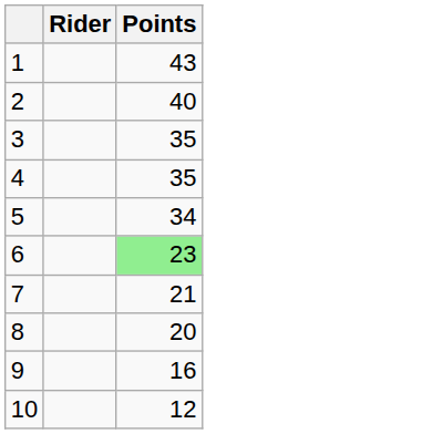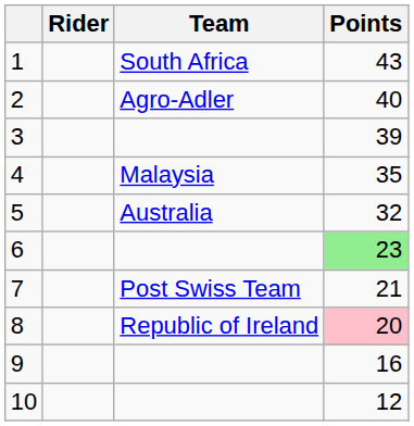+ column: Team | South Africa | Agro-Adler | Malaysia | Australia | Post Swiss Team | Republic of Ireland
3 | Points: 35 -> 39
5 | Points: 34 -> 32
8 | Points: no background -> pink background
